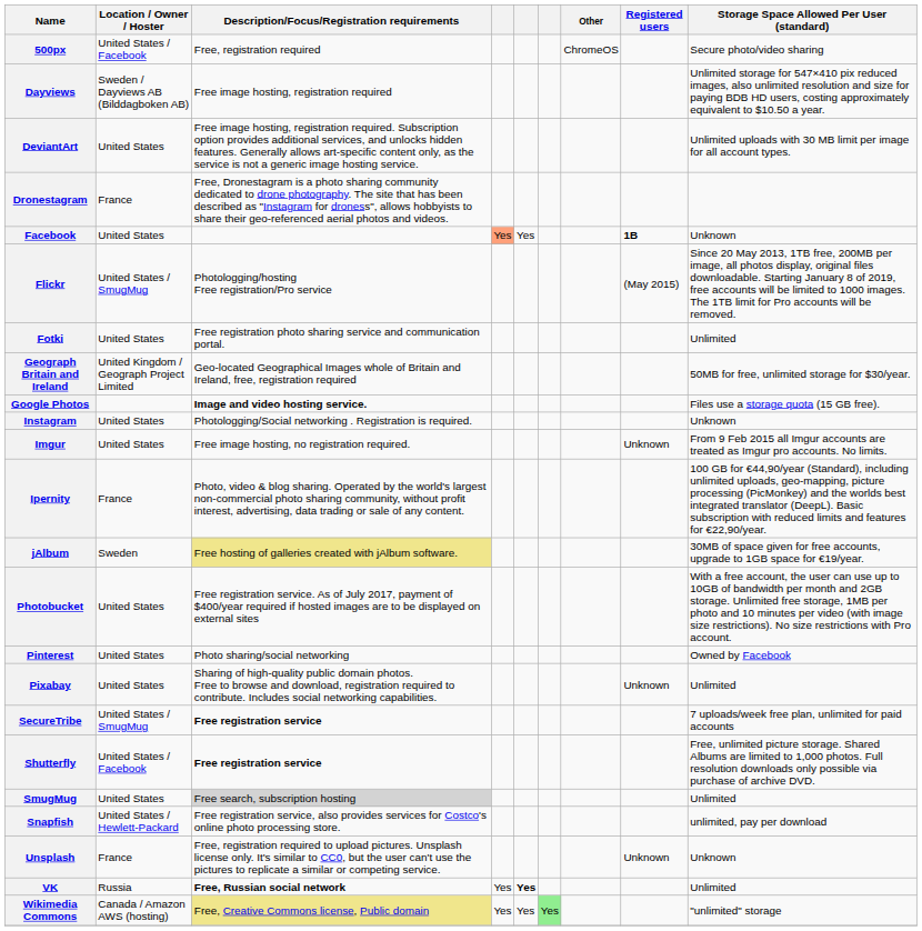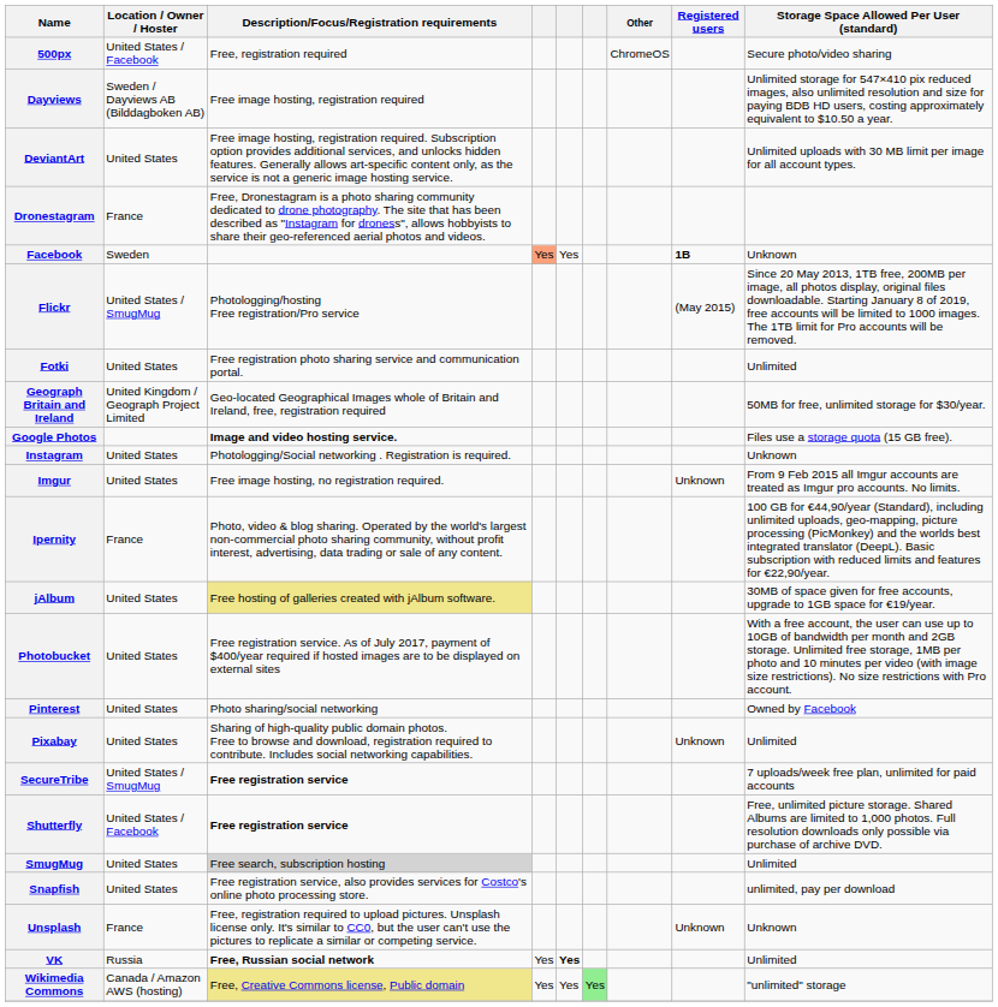Facebook | Location / Owner / Hoster: United States -> Sweden
jAlbum | Location / Owner / Hoster: Sweden -> United States
Snapfish | Location / Owner / Hoster: United States / Hewlett-Packard -> United States
